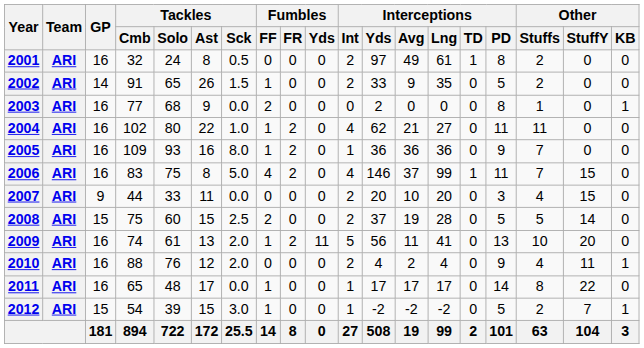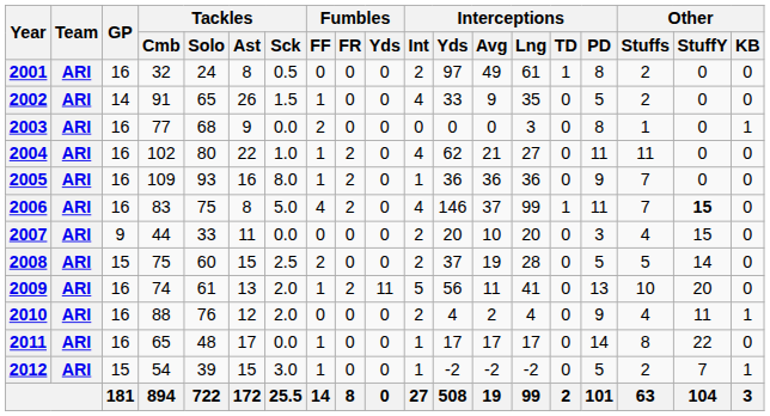2002 | Interceptions / Int: 2 -> 4
2003 | Interceptions / Yds: 2 -> 0
2003 | Interceptions / Lng: 0 -> 3
2006 | Other / StuffY: normal -> bold
